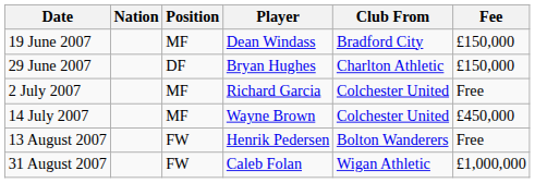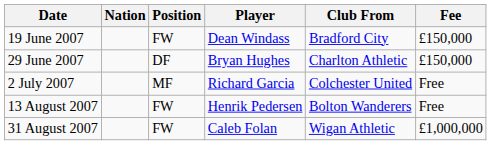19 June 2007 | Position: MF -> FW
- row: 14 July 2007 | MF | Wayne Brown | Colchester United | £450,000
